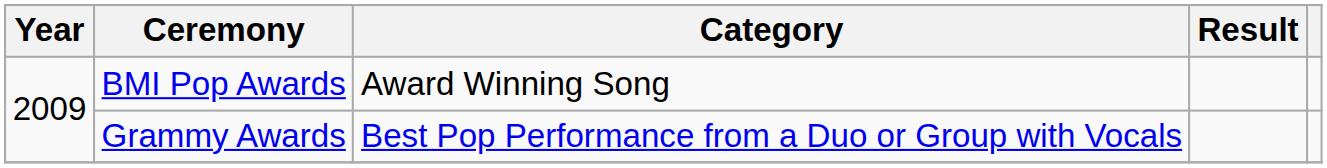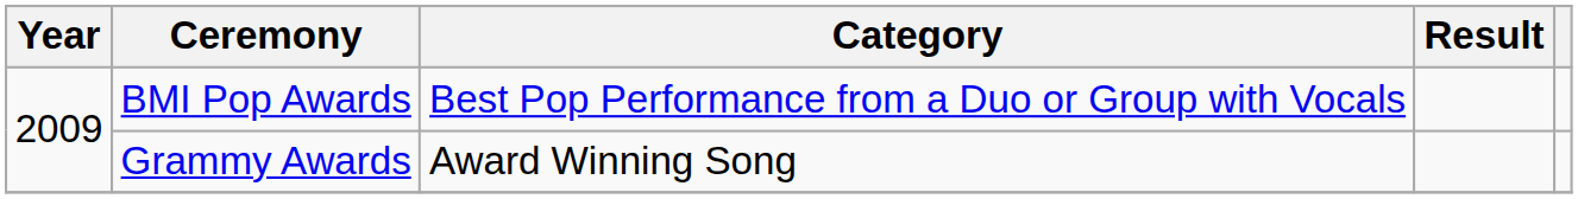BMI Pop Awards | Category: Award Winning Song -> Best Pop Performance from a Duo or Group with Vocals
Grammy Awards | Category: Best Pop Performance from a Duo or Group with Vocals -> Award Winning Song
